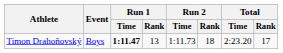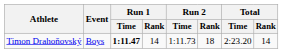Timon Drahoňovský | Run 1 / Rank: 13 -> 14
Timon Drahoňovský | Total / Rank: 17 -> 14
